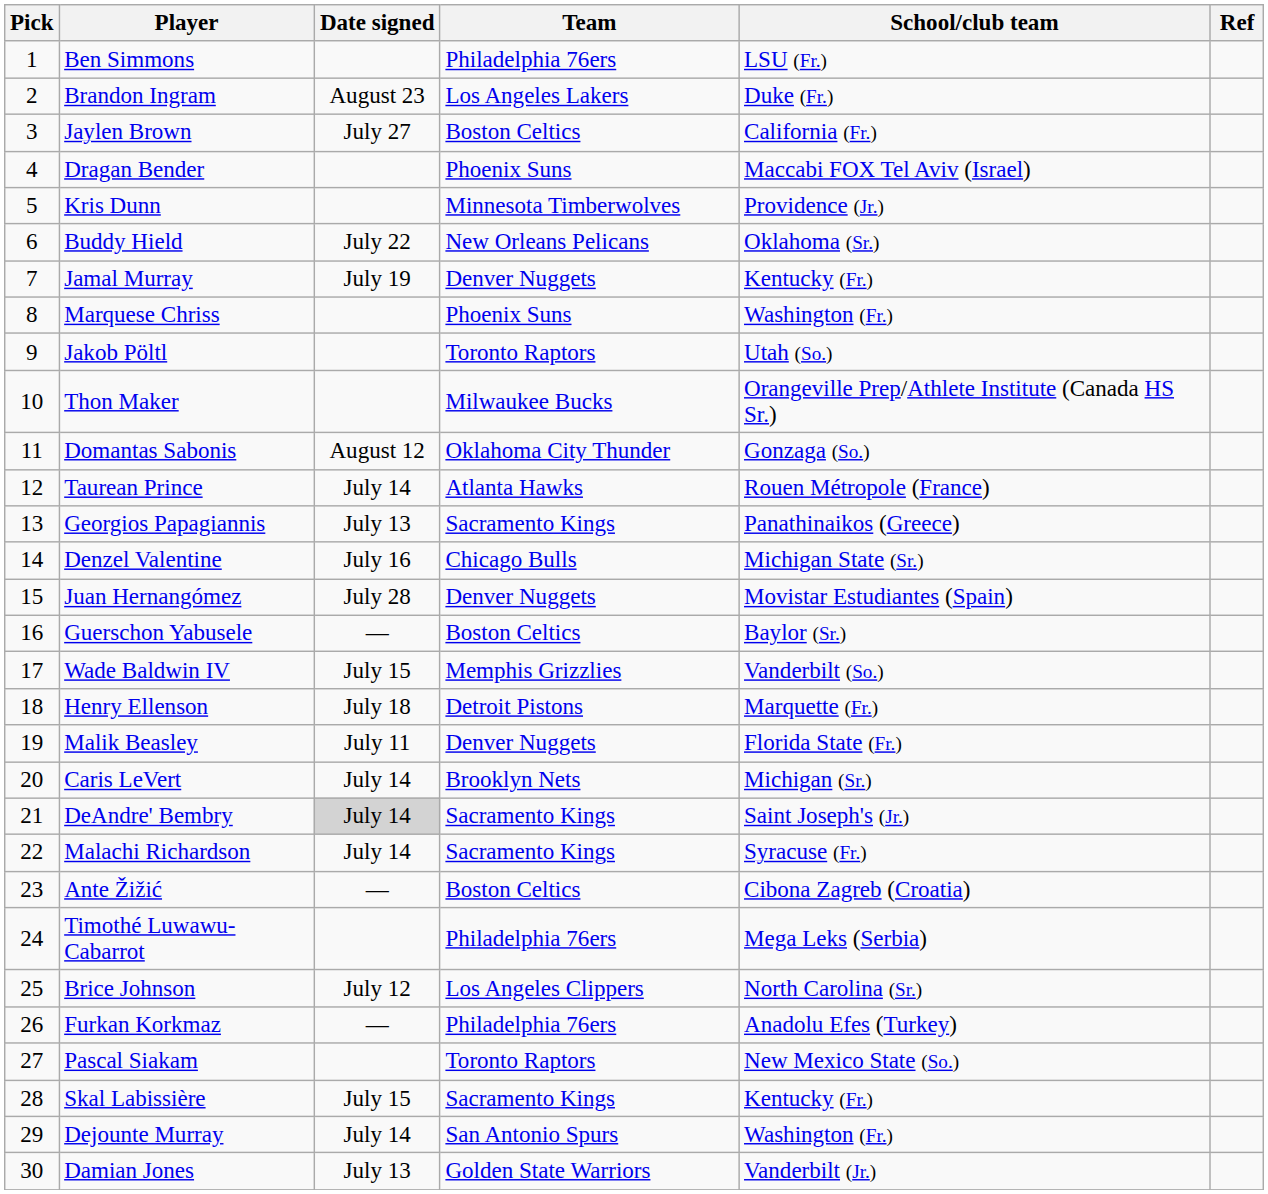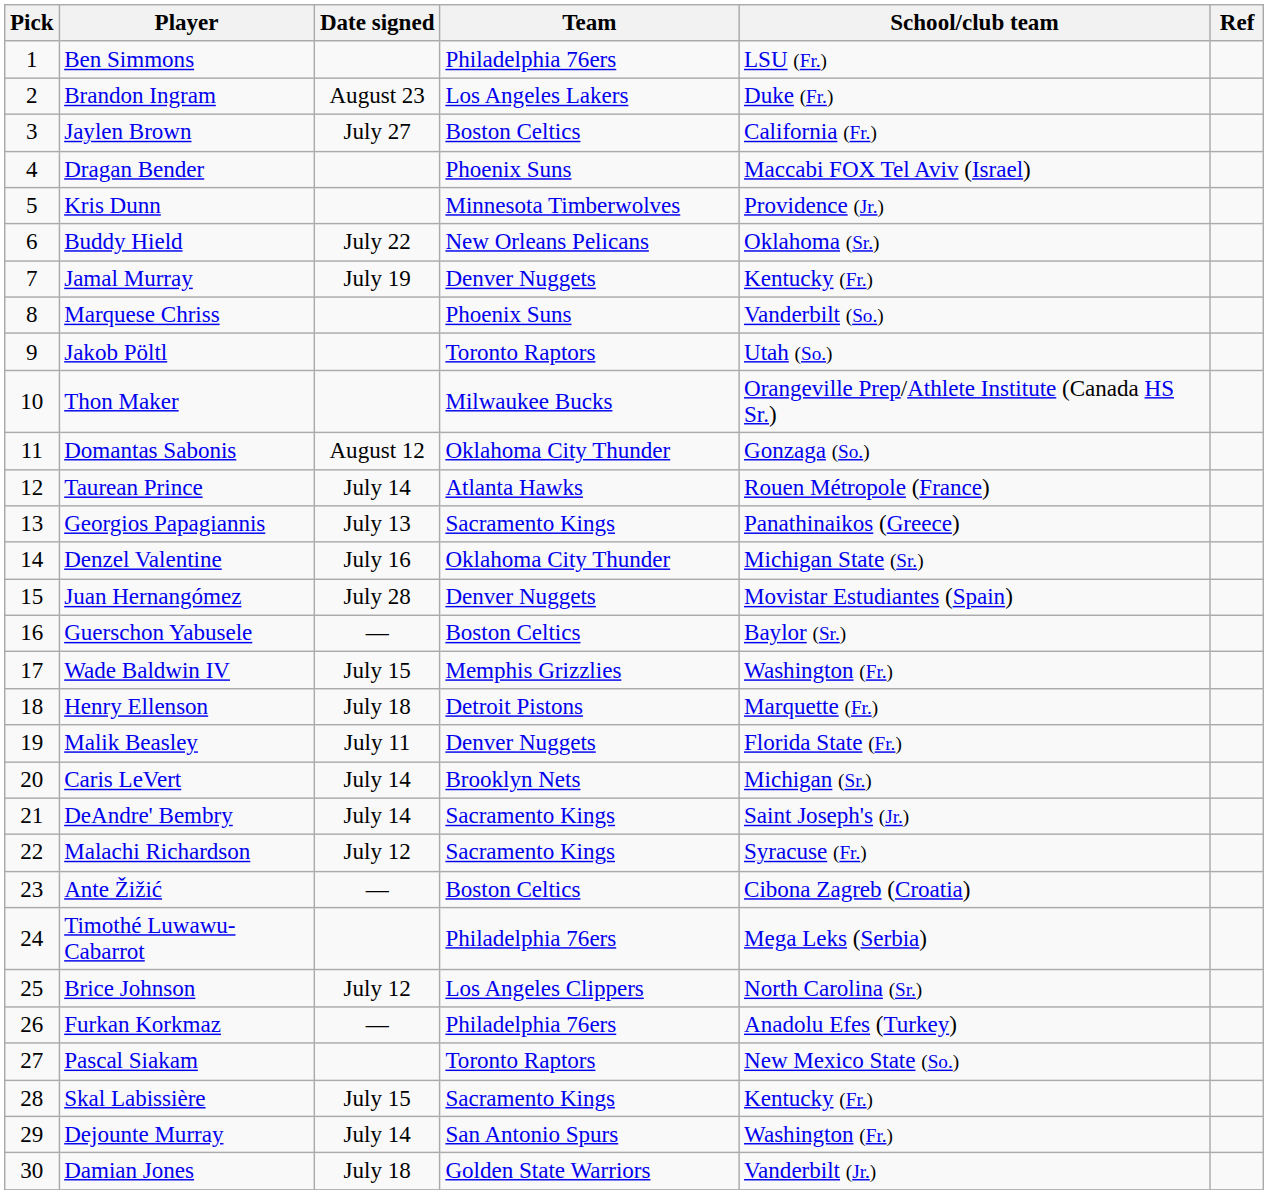Marquese Chriss | School/club team: Washington (Fr.) -> Vanderbilt (So.)
Denzel Valentine | Team: Chicago Bulls -> Oklahoma City Thunder
Wade Baldwin IV | School/club team: Vanderbilt (So.) -> Washington (Fr.)
DeAndre' Bembry | Date signed: lightgrey background -> no background
Malachi Richardson | Date signed: July 14 -> July 12
Damian Jones | Date signed: July 13 -> July 18
